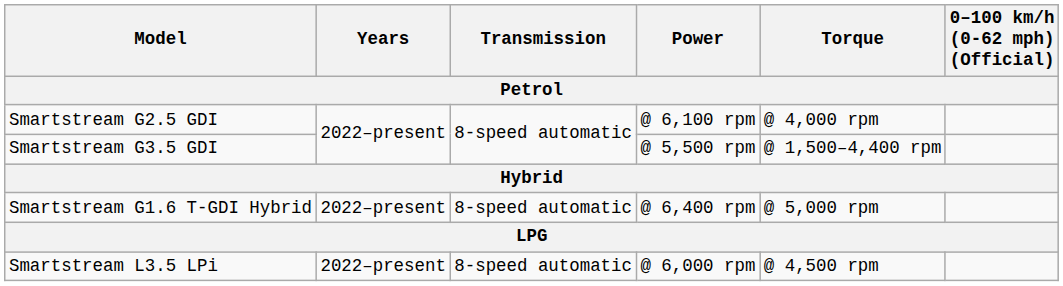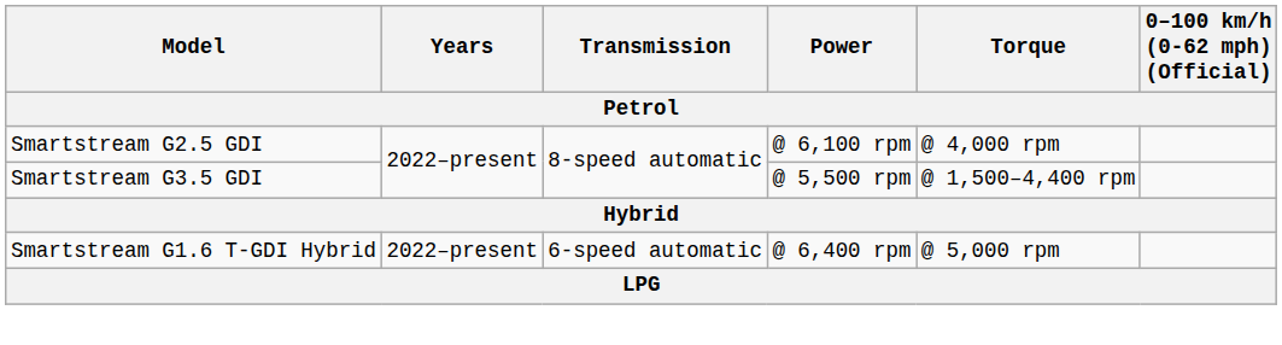Smartstream G1.6 T-GDI Hybrid | Transmission: 8-speed automatic -> 6-speed automatic
- row: Smartstream L3.5 LPi | 2022–present | 8-speed automatic | @ 6,000 rpm | @ 4,500 rpm
